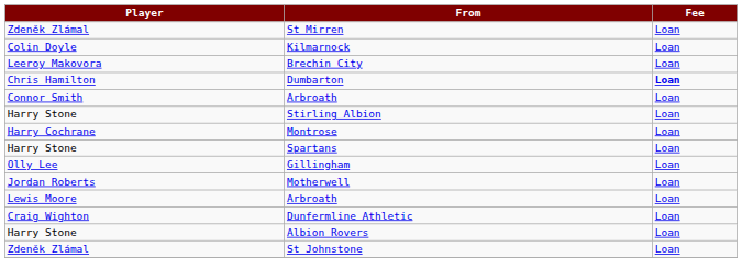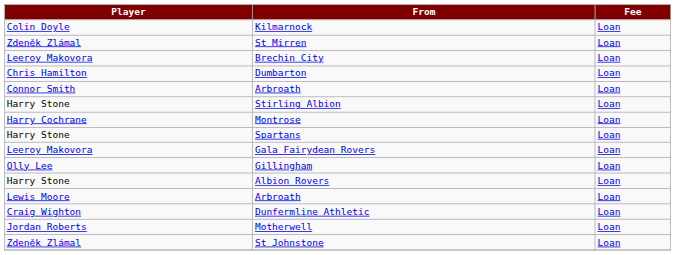rows swapped: Kilmarnock <-> St Mirren
Dumbarton | Fee: bold -> normal
+ row: Leeroy Makovora | Gala Fairydean Rovers | Loan
rows swapped: Motherwell <-> Albion Rovers
